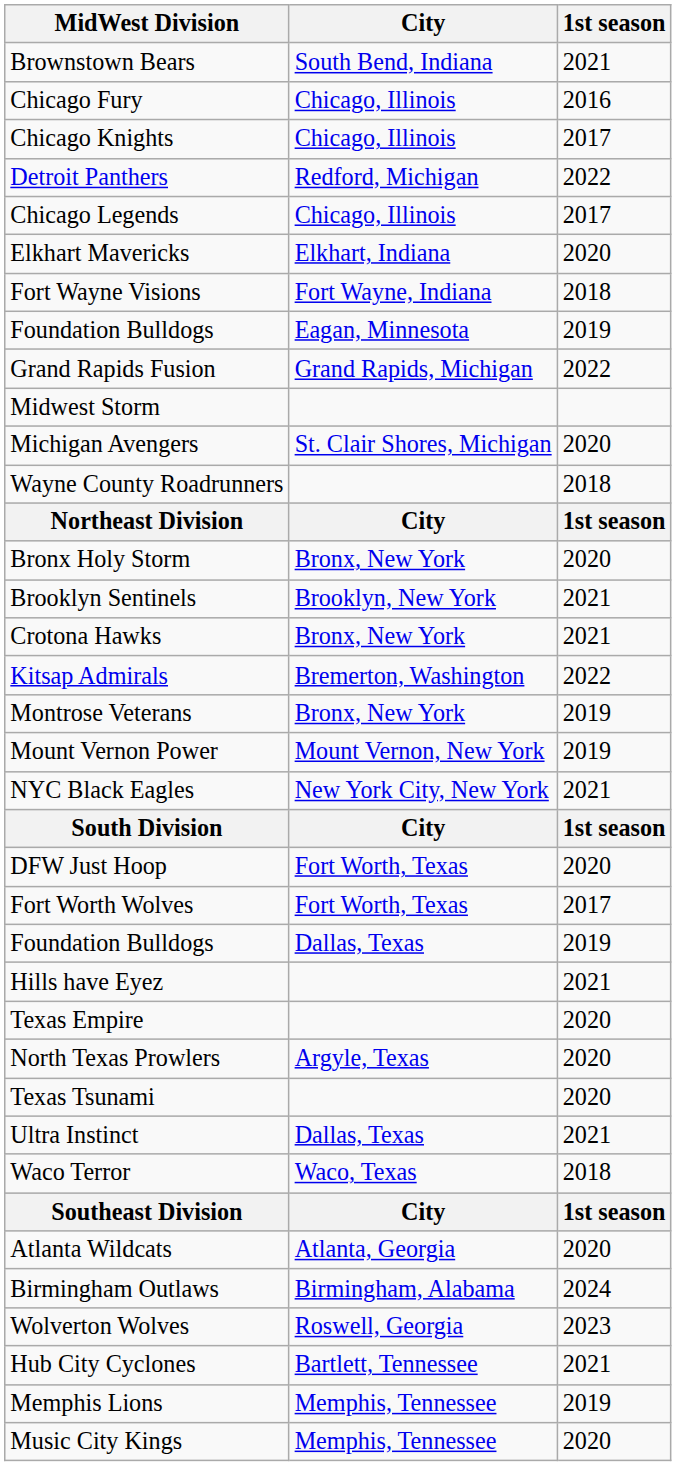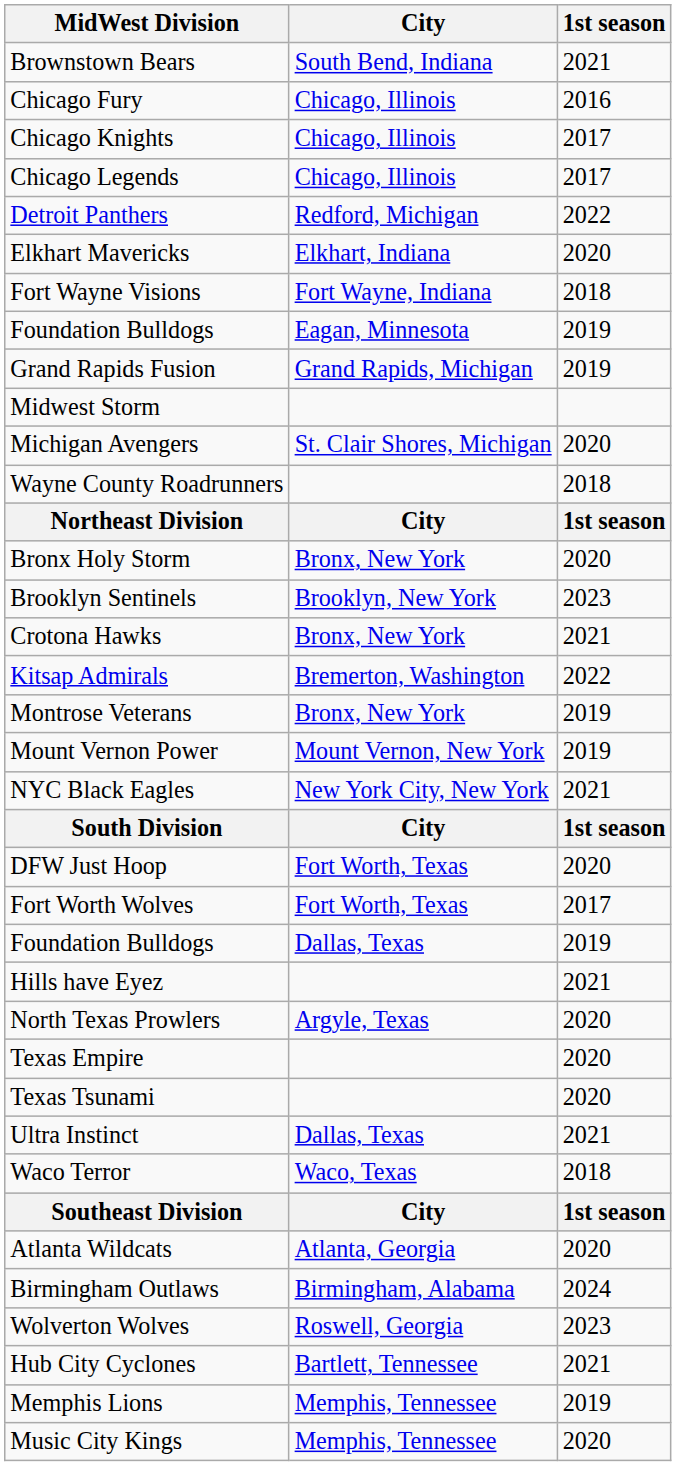rows swapped: Chicago Legends <-> Detroit Panthers
Grand Rapids Fusion | 1st season: 2022 -> 2019
Brooklyn Sentinels | 1st season: 2021 -> 2023
rows swapped: North Texas Prowlers <-> Texas Empire
